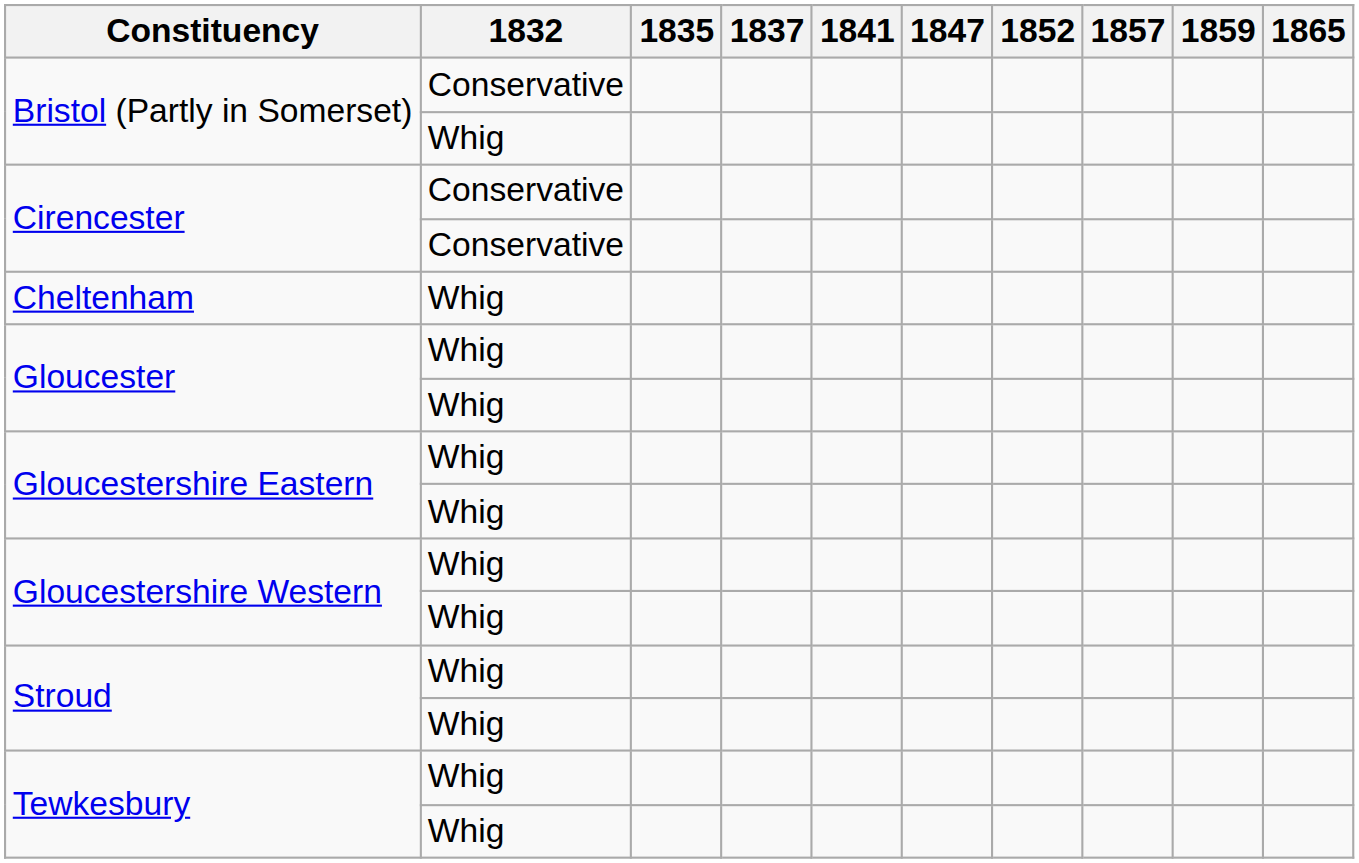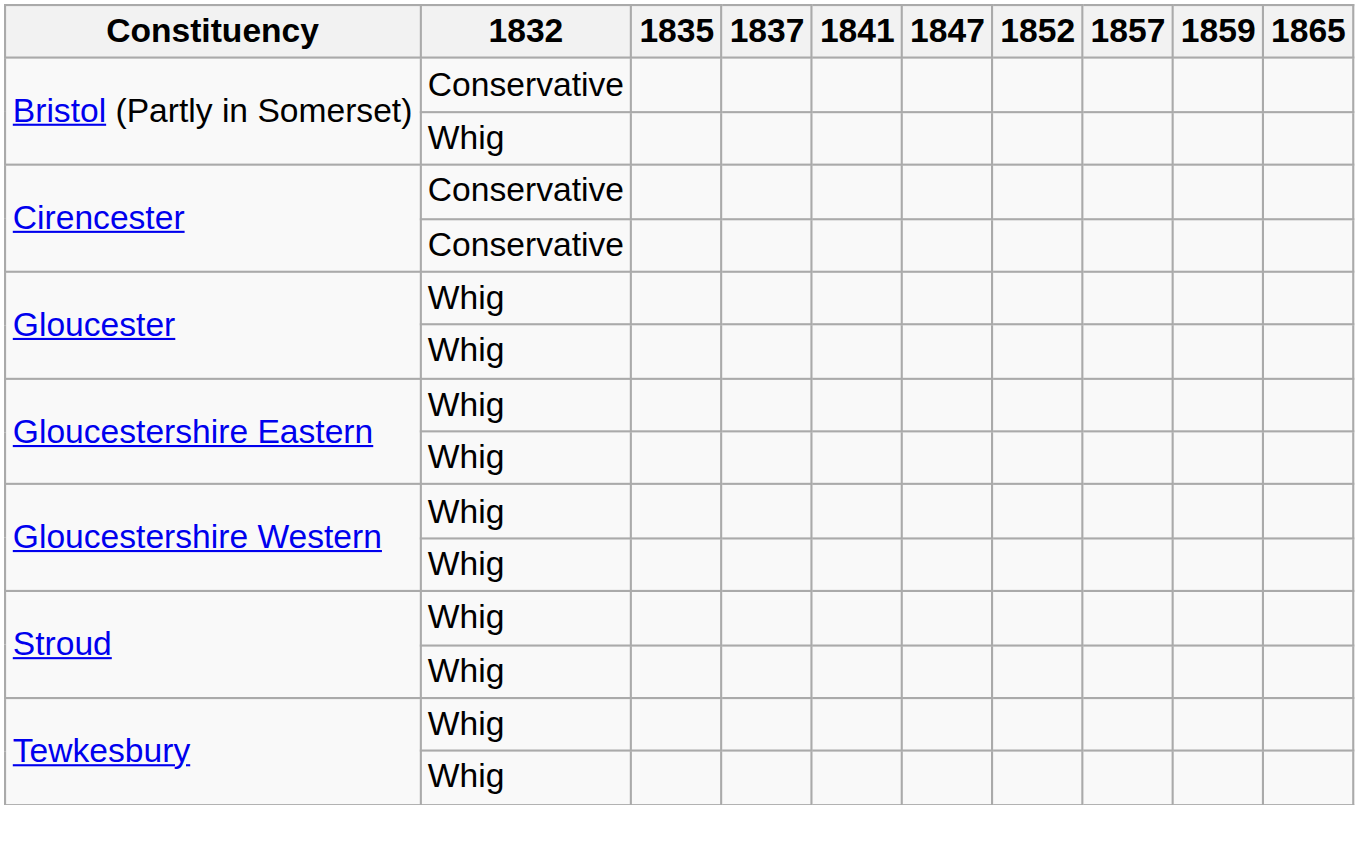- row: Cheltenham | Whig
